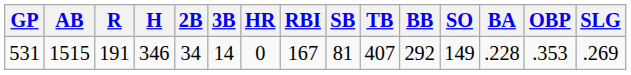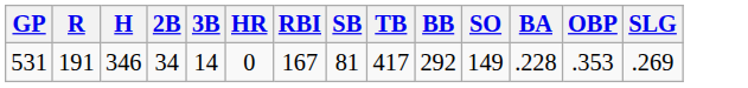- column: AB | 1515
531 | TB: 407 -> 417
